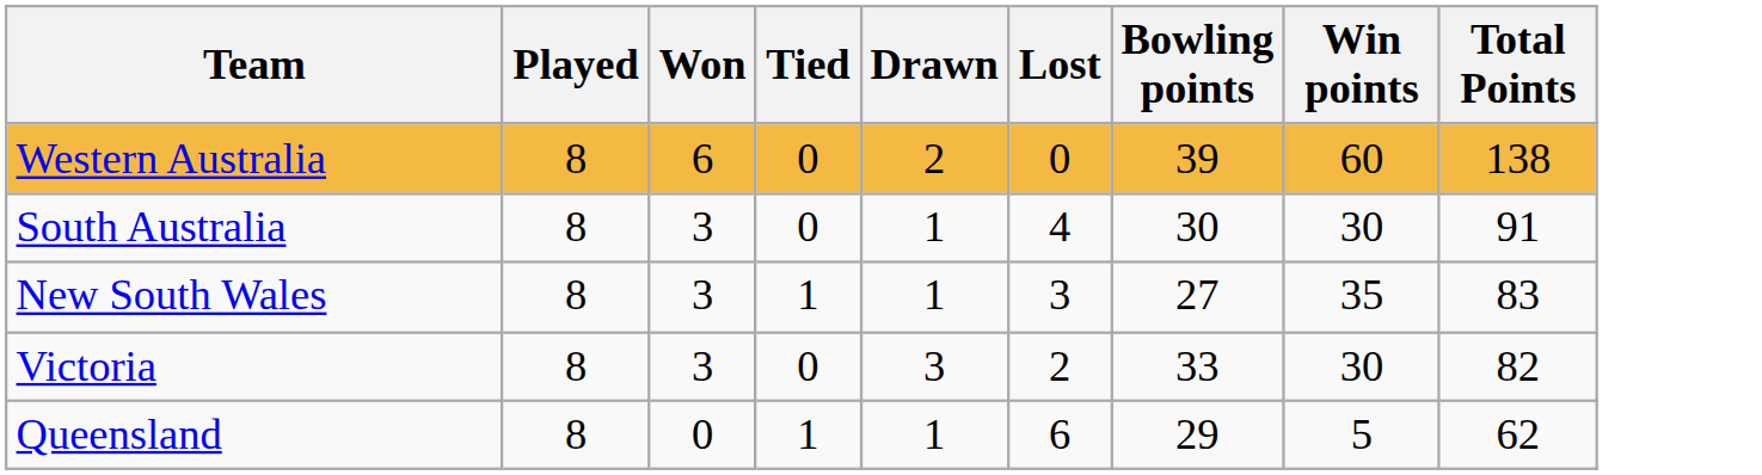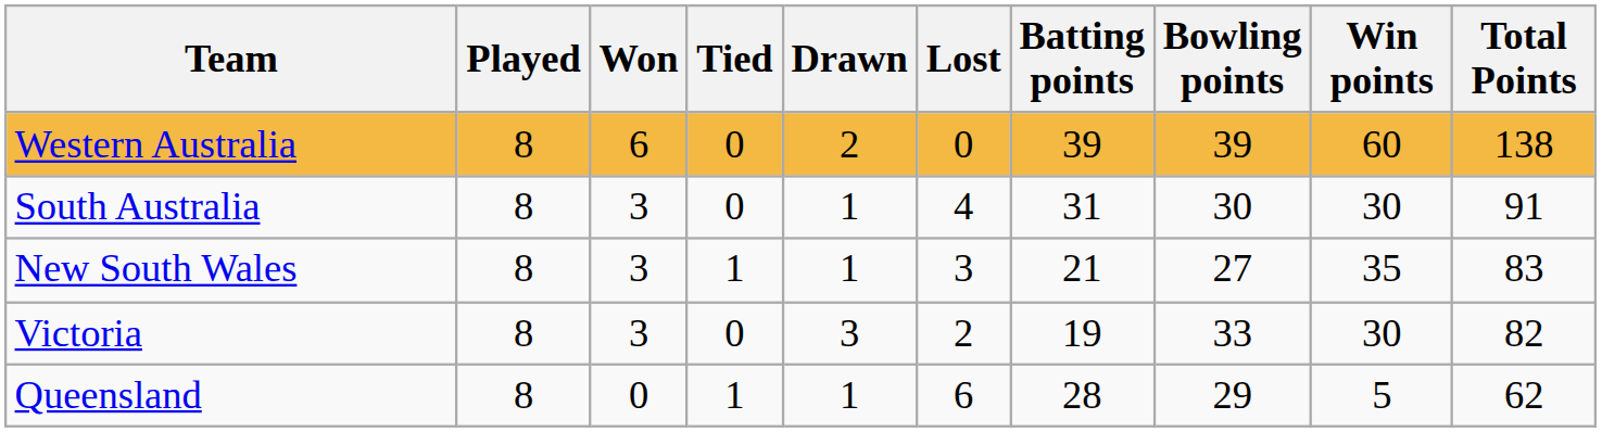+ column: Batting points | 39 | 31 | 21 | 19 | 28
